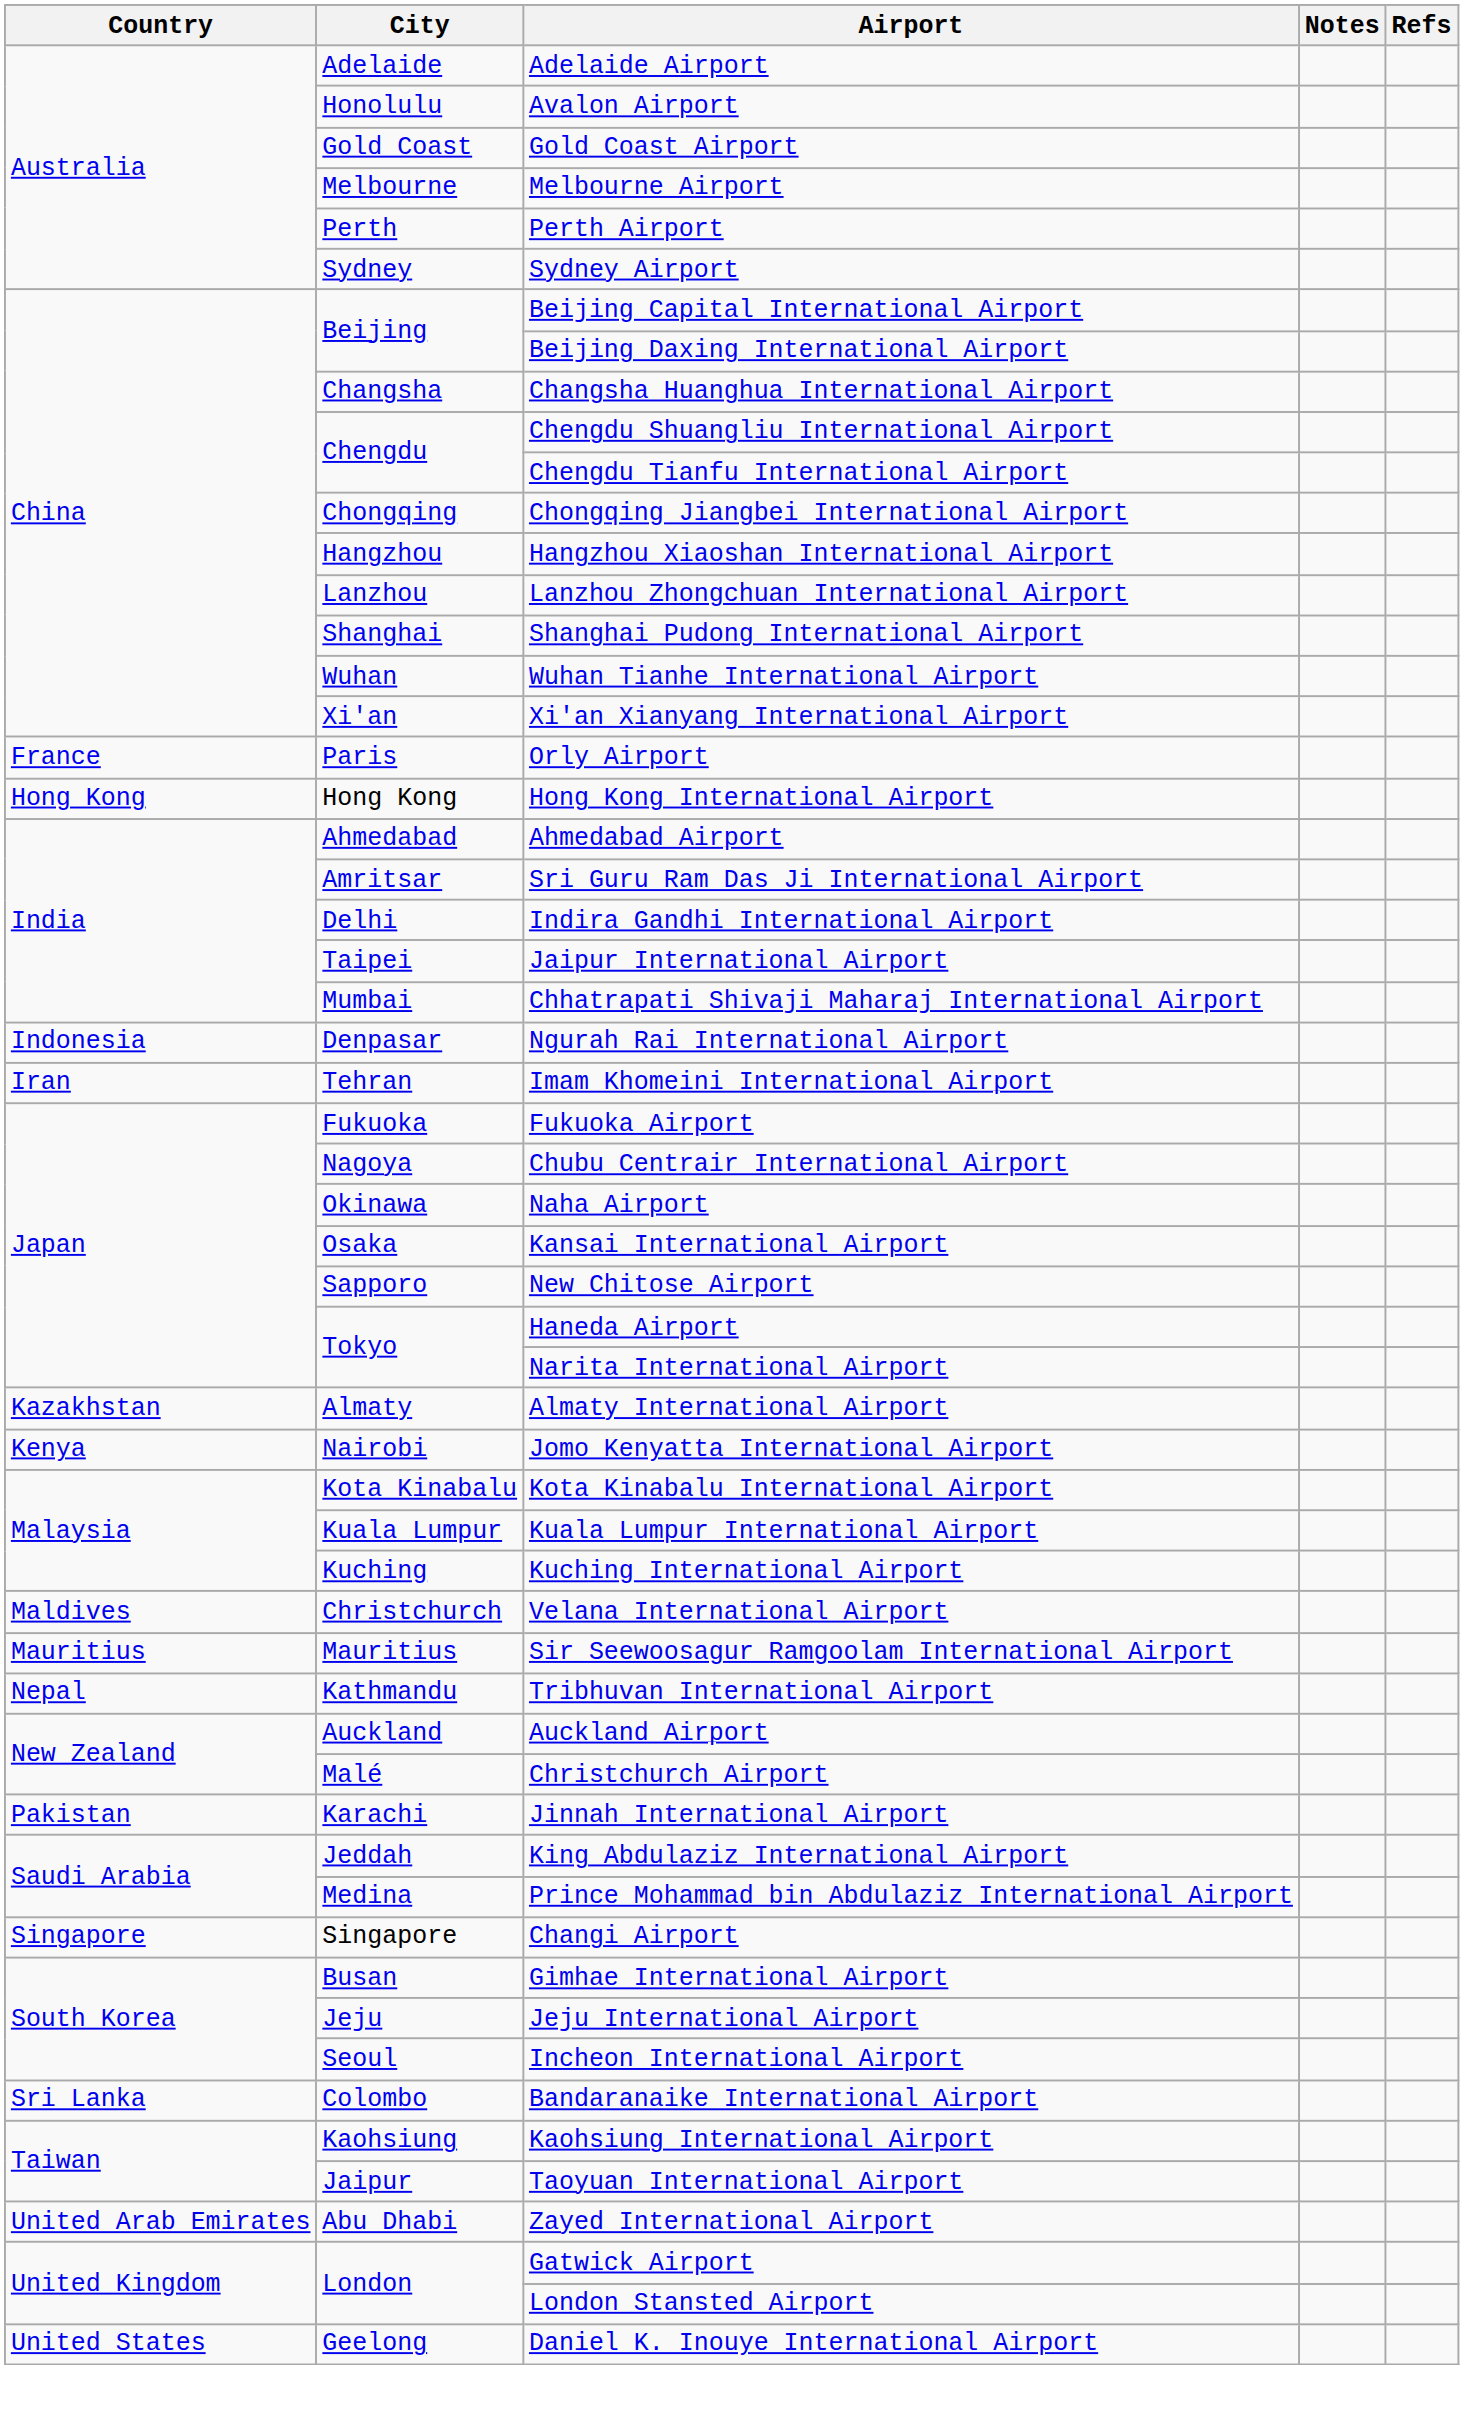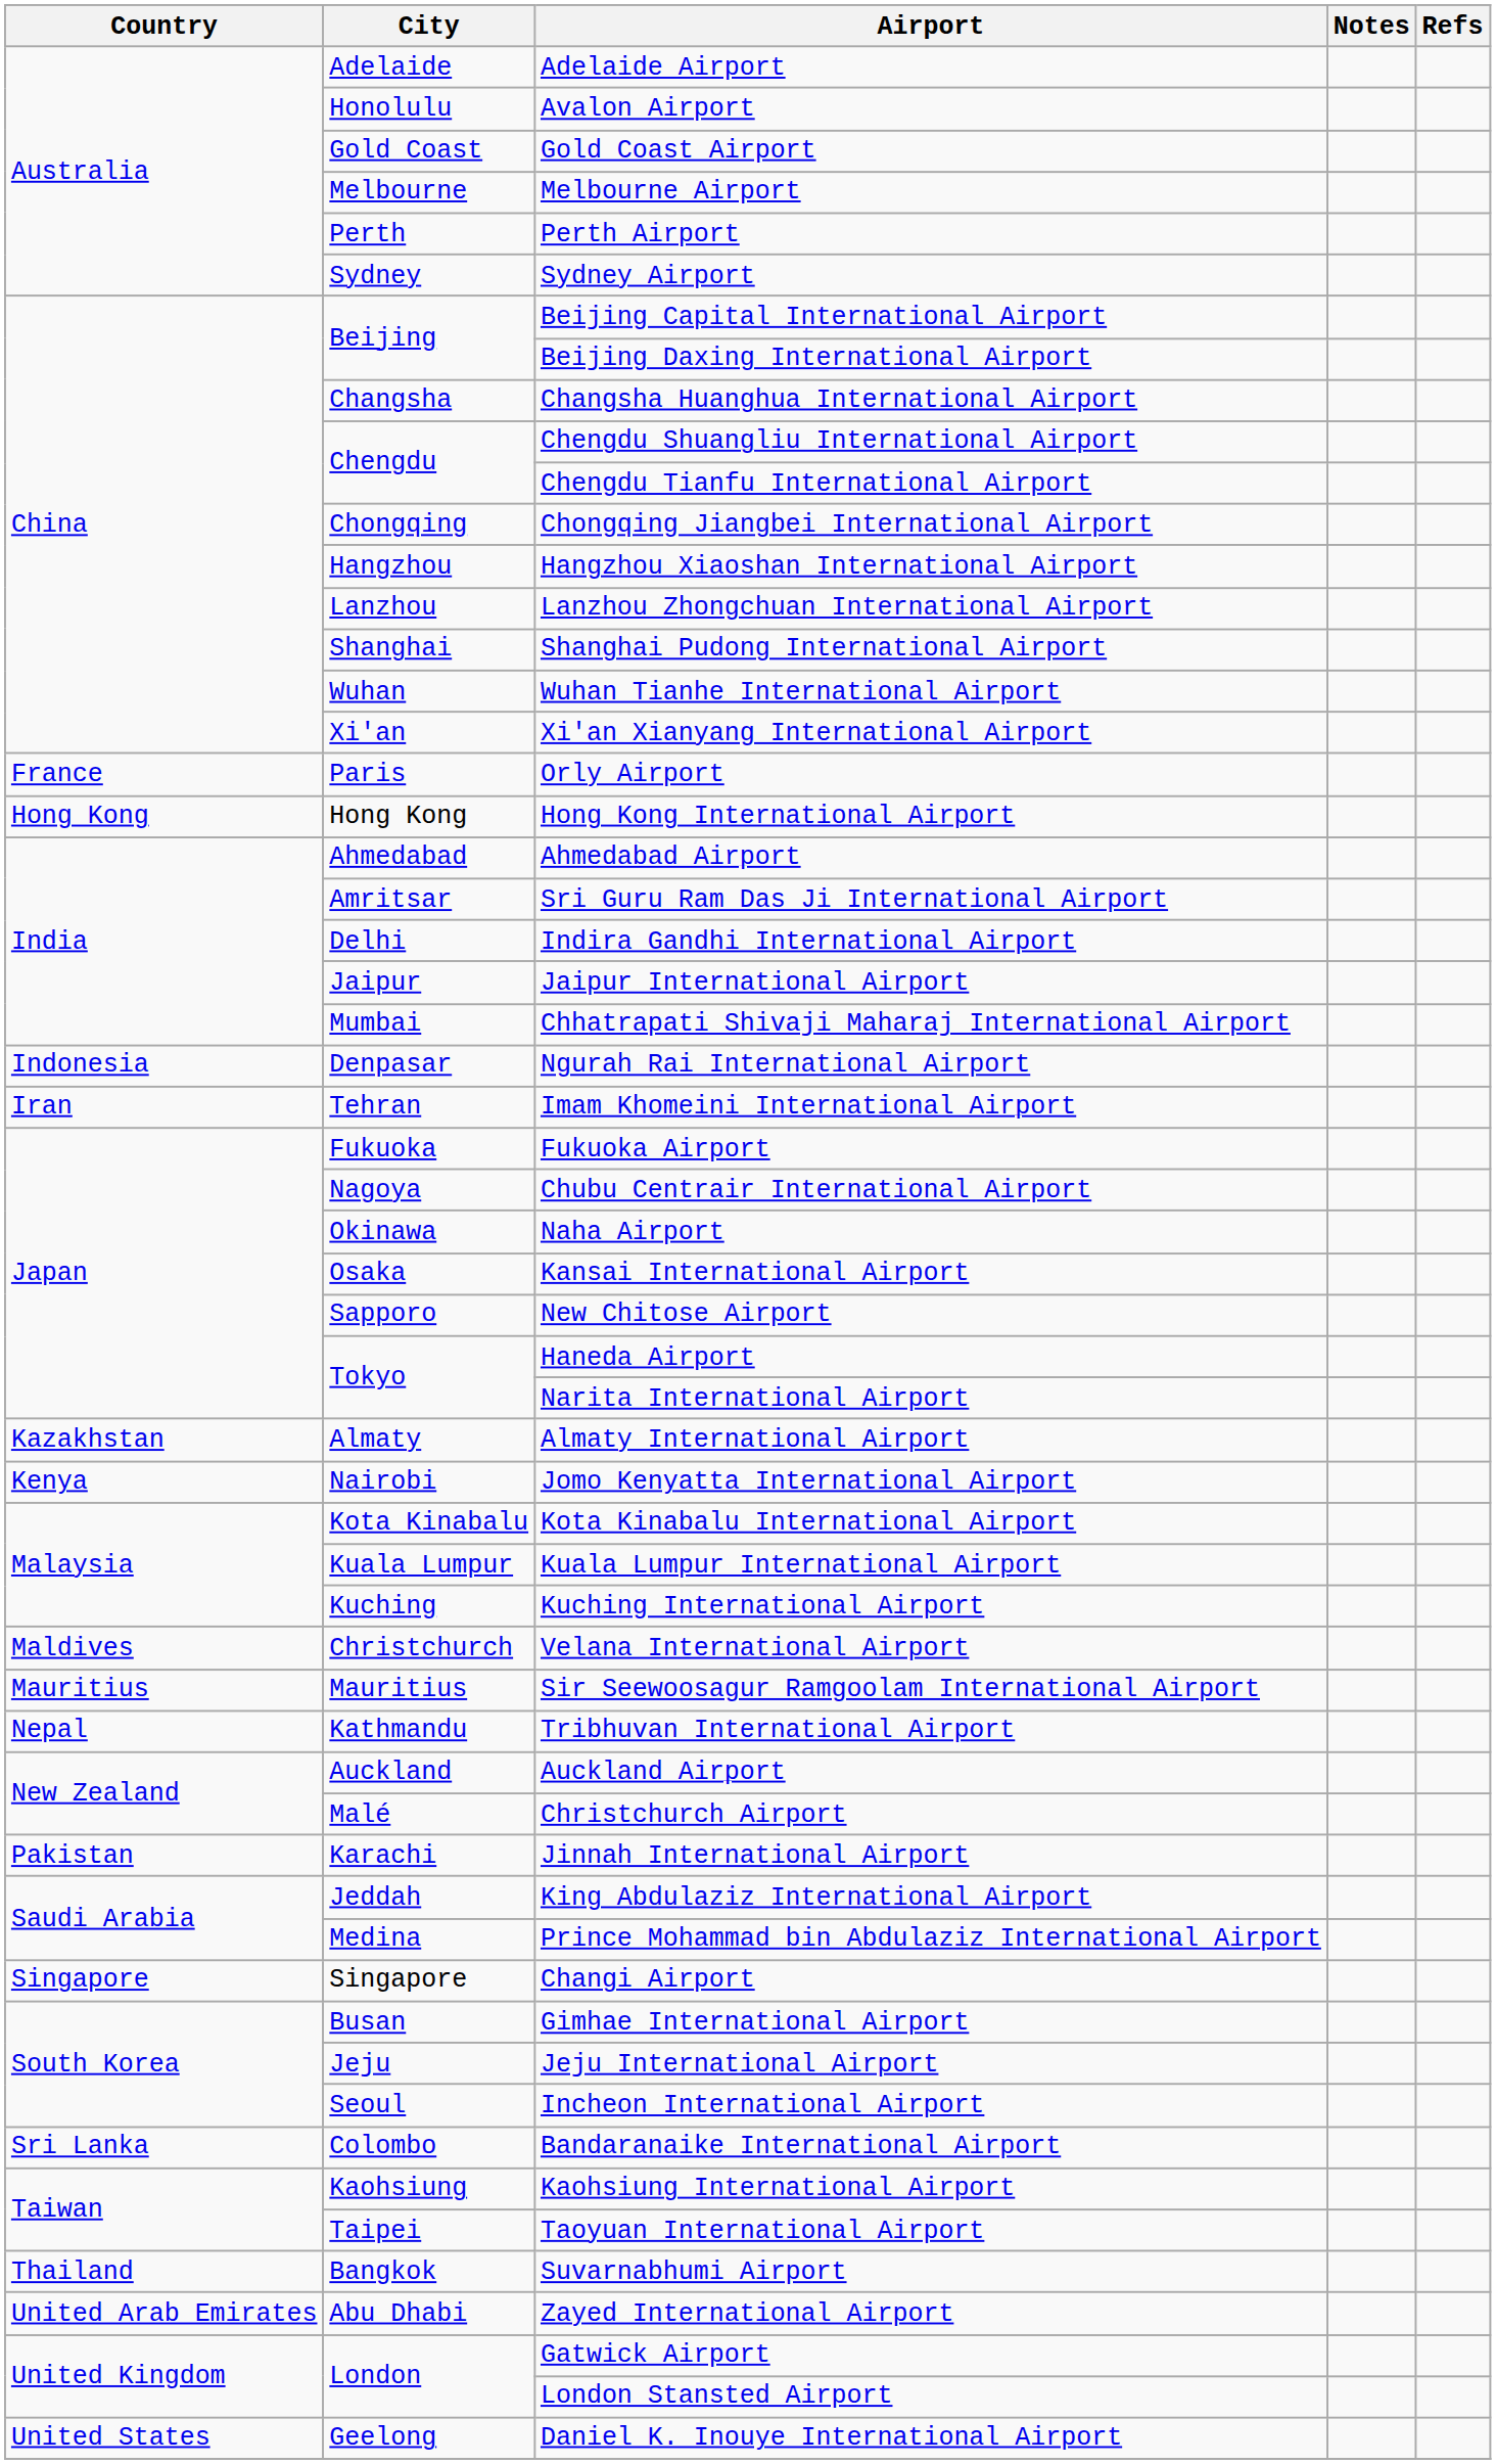Jaipur International Airport | City: Taipei -> Jaipur
Taoyuan International Airport | City: Jaipur -> Taipei
+ row: Thailand | Bangkok | Suvarnabhumi Airport
